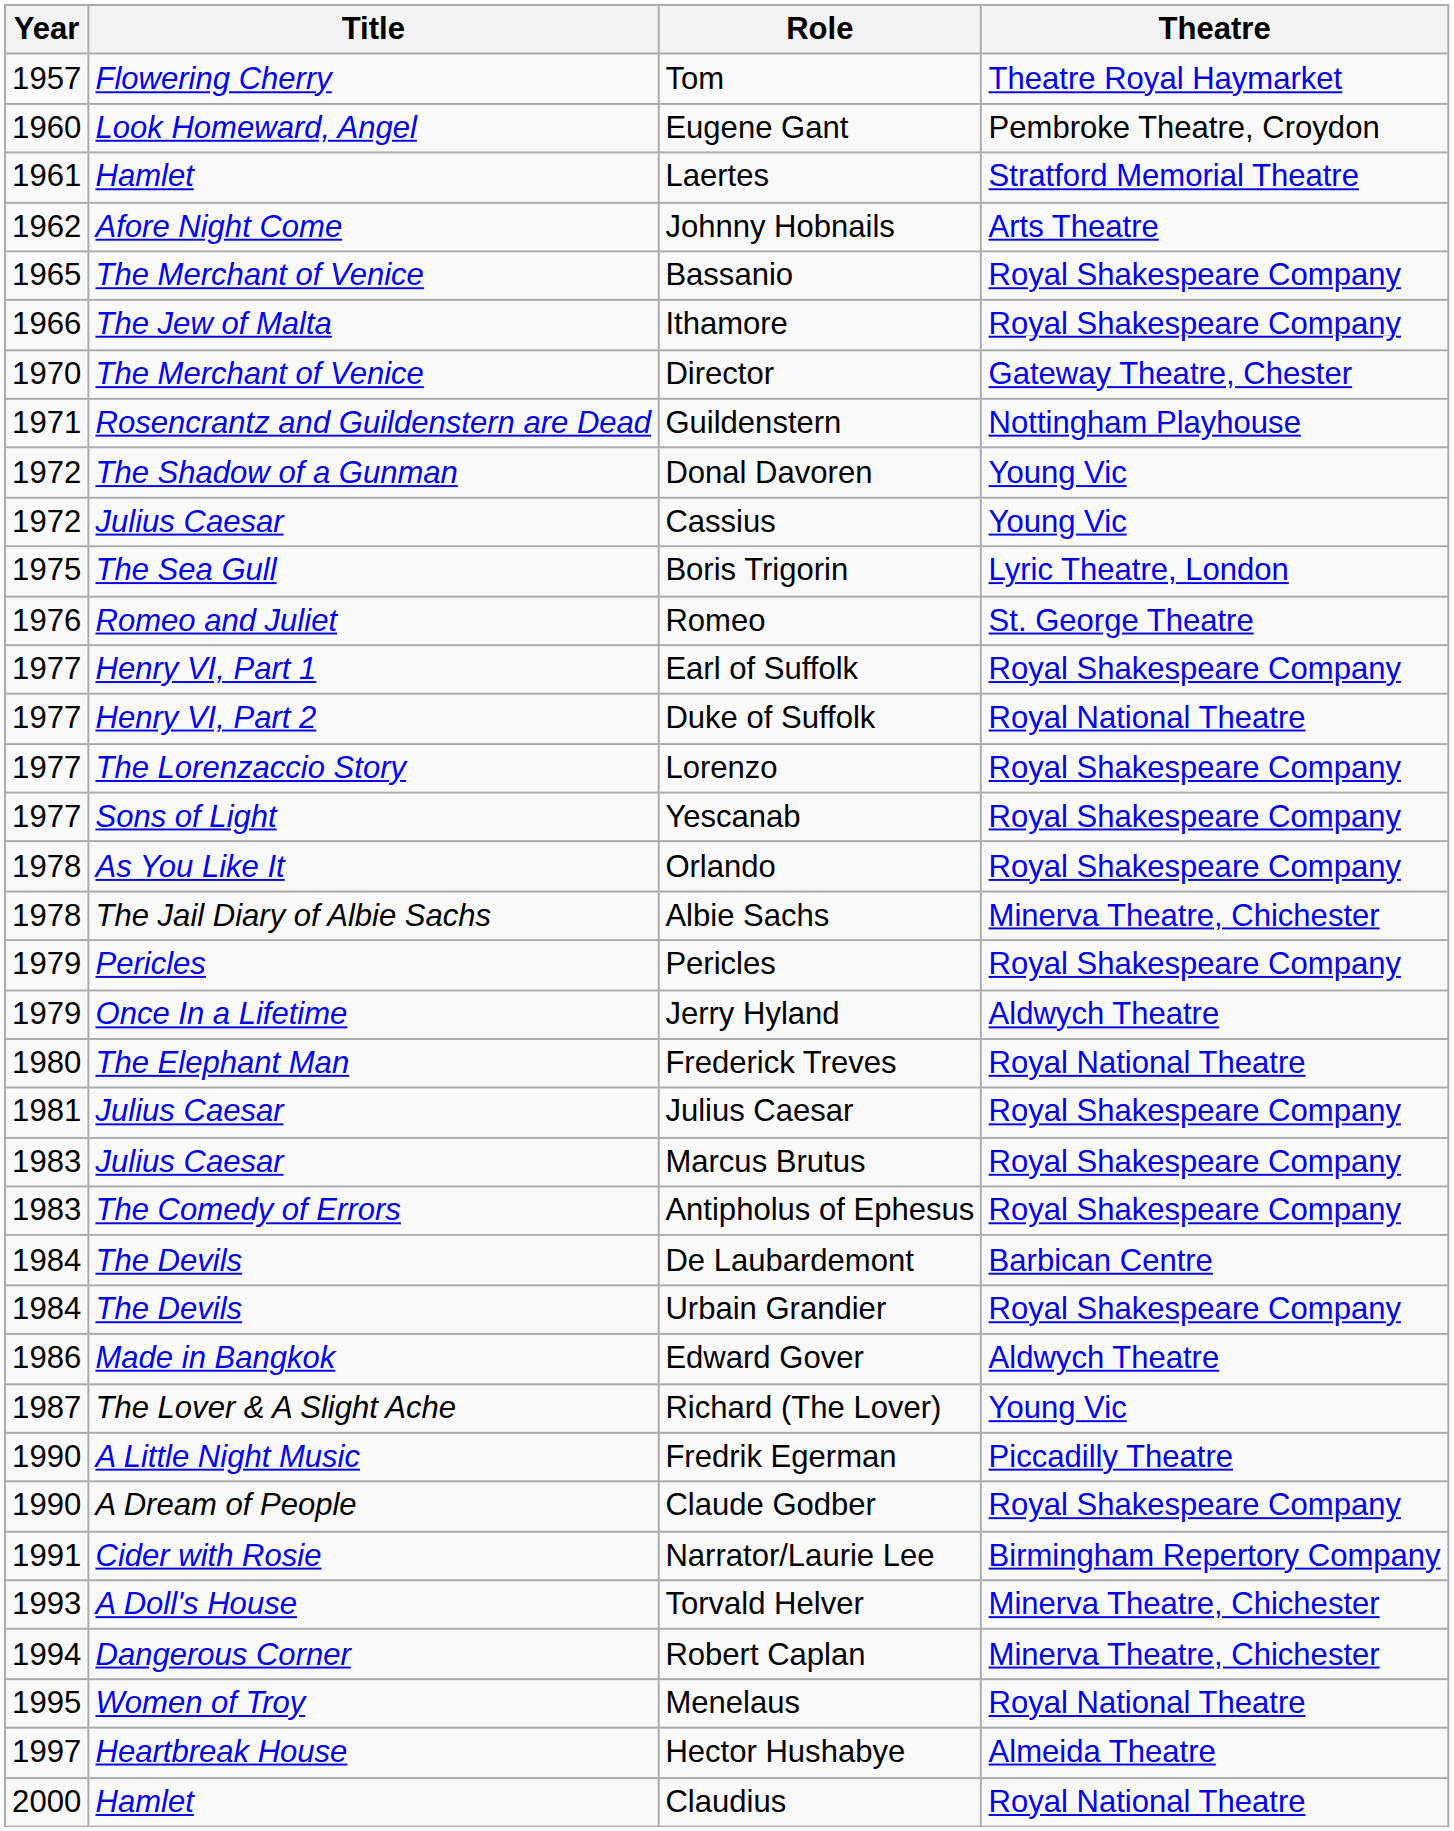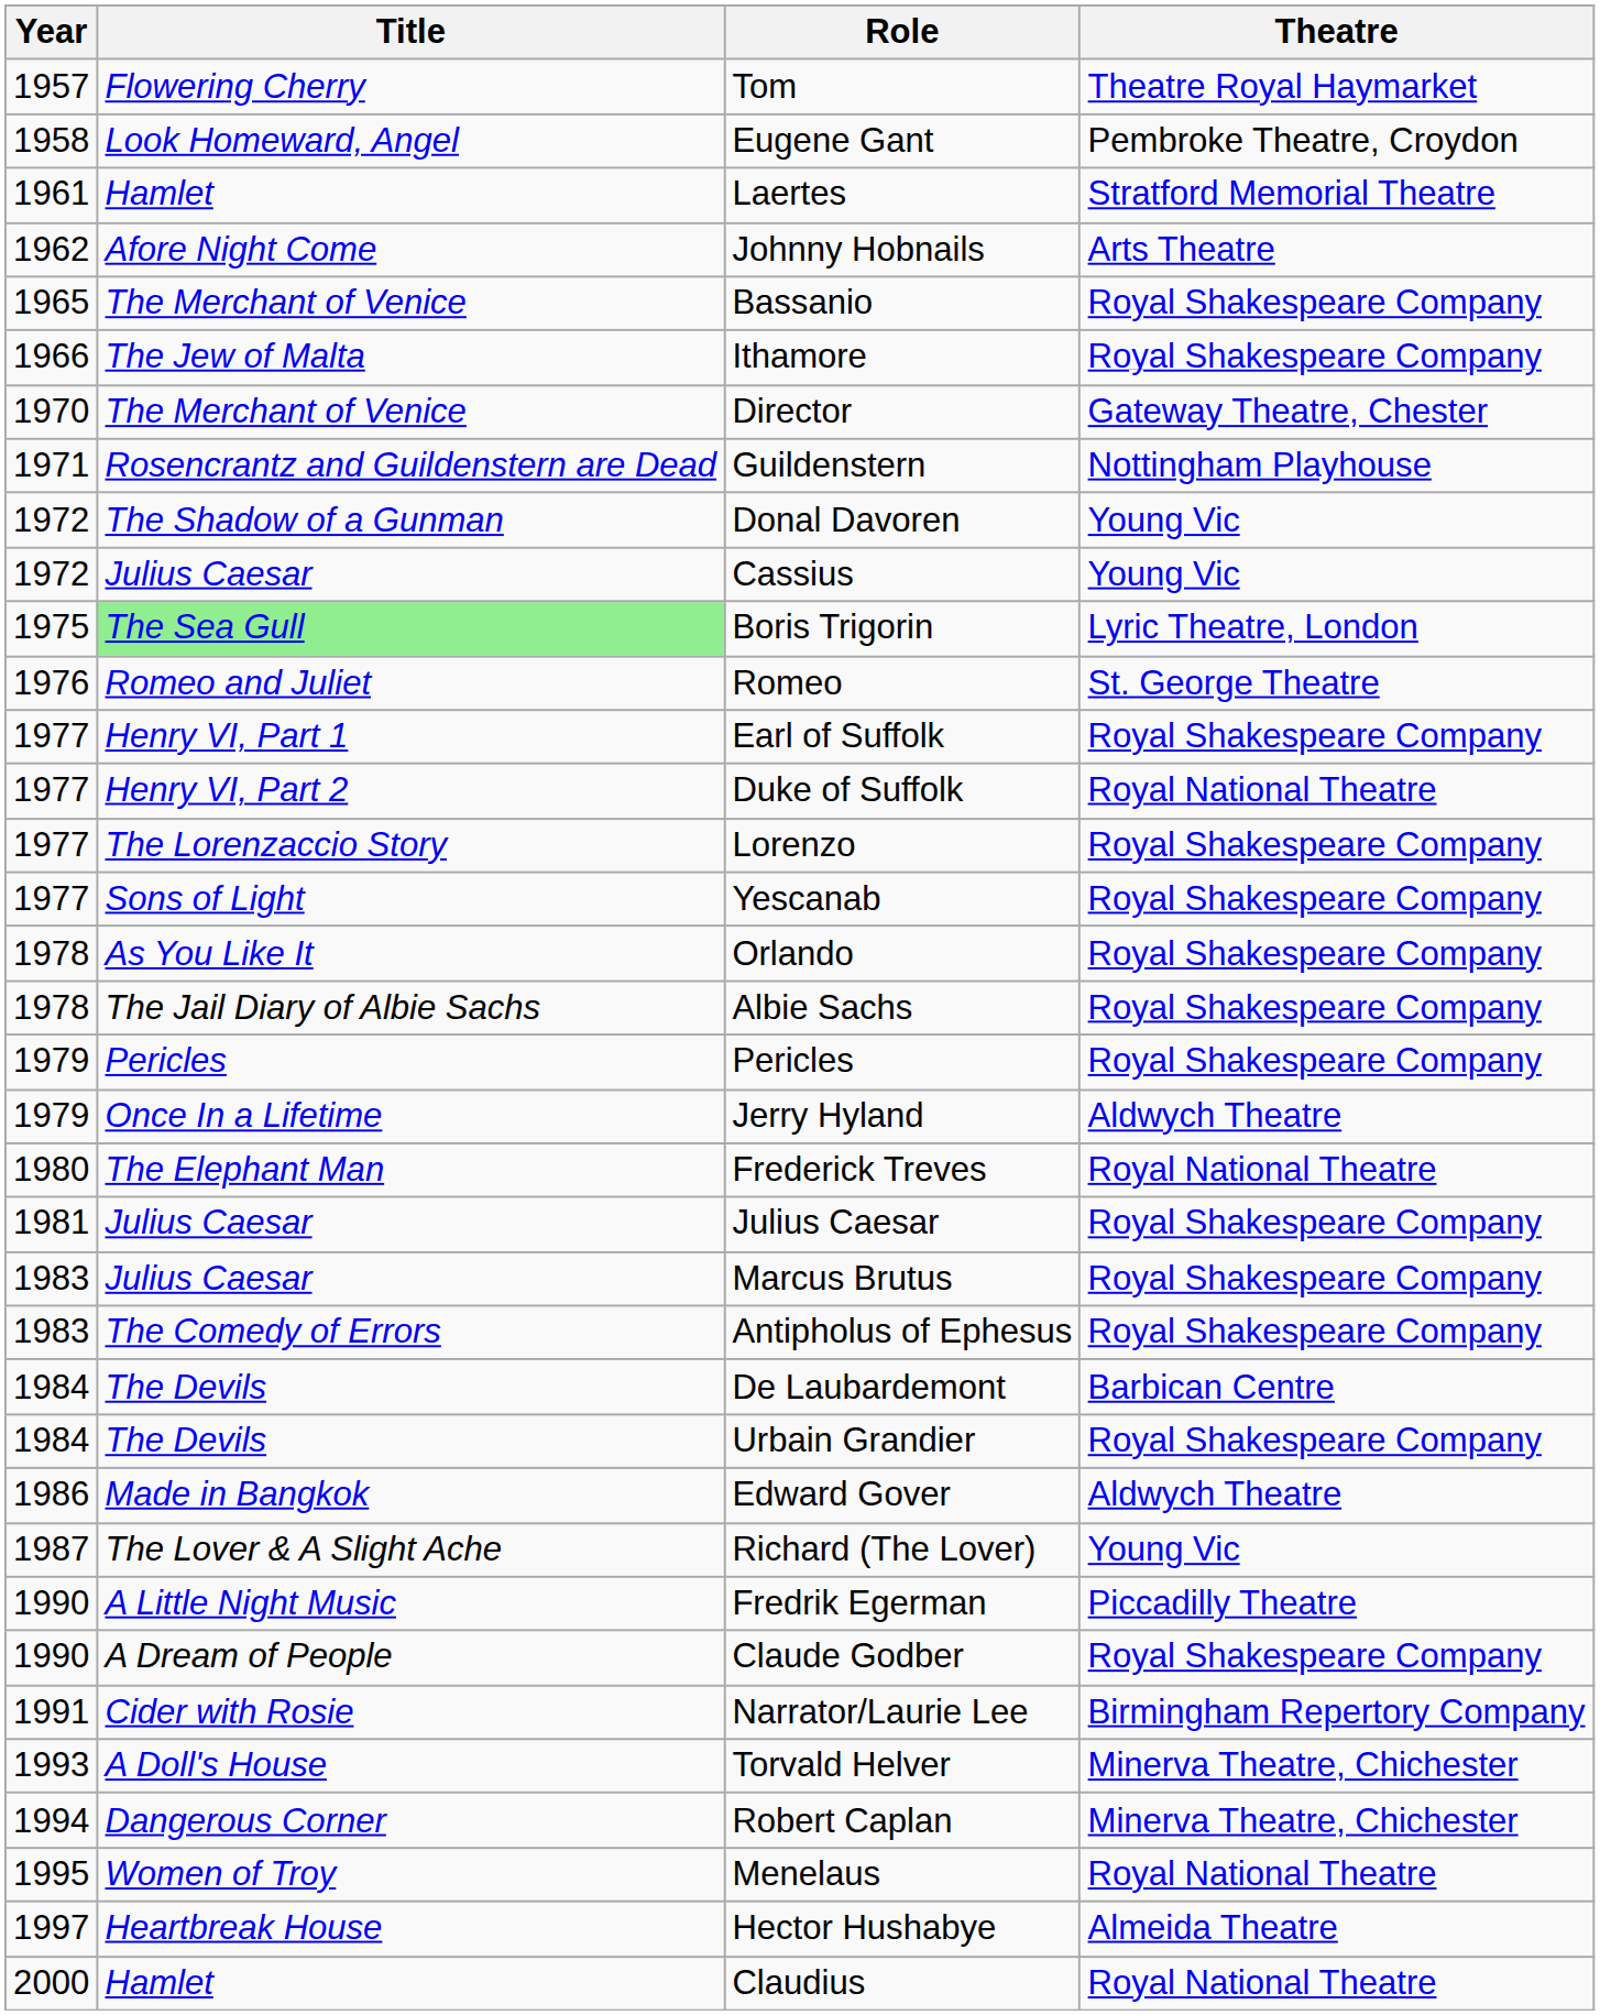Eugene Gant | Year: 1960 -> 1958
Boris Trigorin | Title: no background -> lightgreen background
Albie Sachs | Theatre: Minerva Theatre, Chichester -> Royal Shakespeare Company
